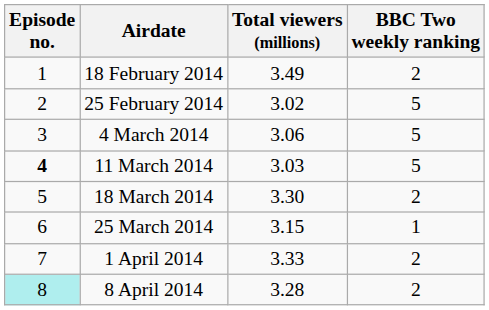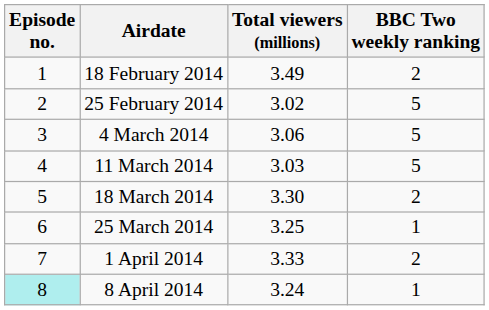11 March 2014 | Episode no.: bold -> normal
25 March 2014 | Total viewers (millions): 3.15 -> 3.25
8 April 2014 | Total viewers (millions): 3.28 -> 3.24
8 April 2014 | BBC Two weekly ranking: 2 -> 1
